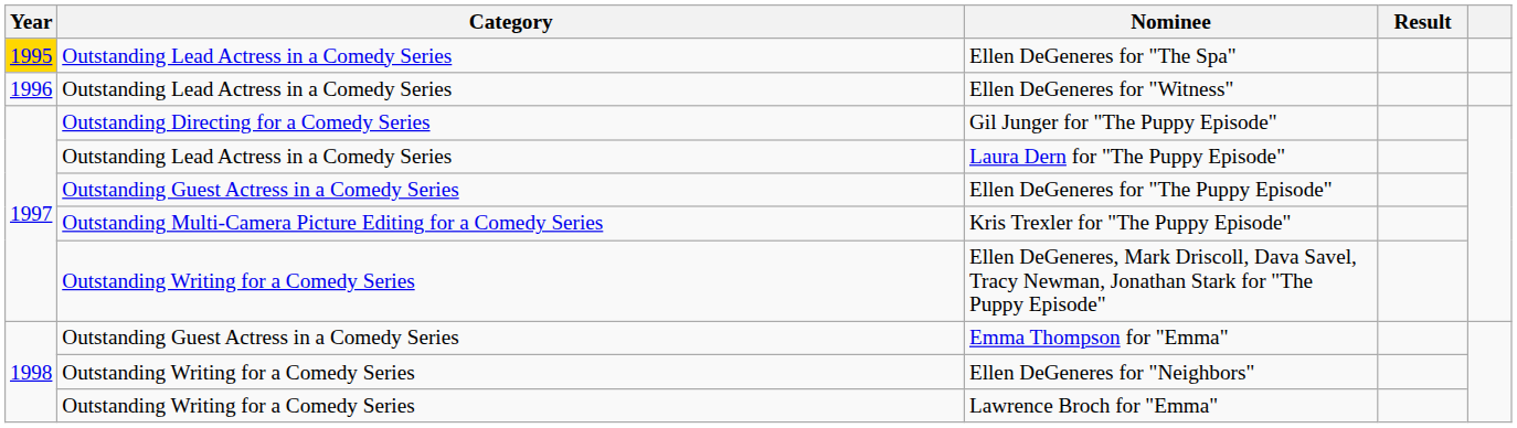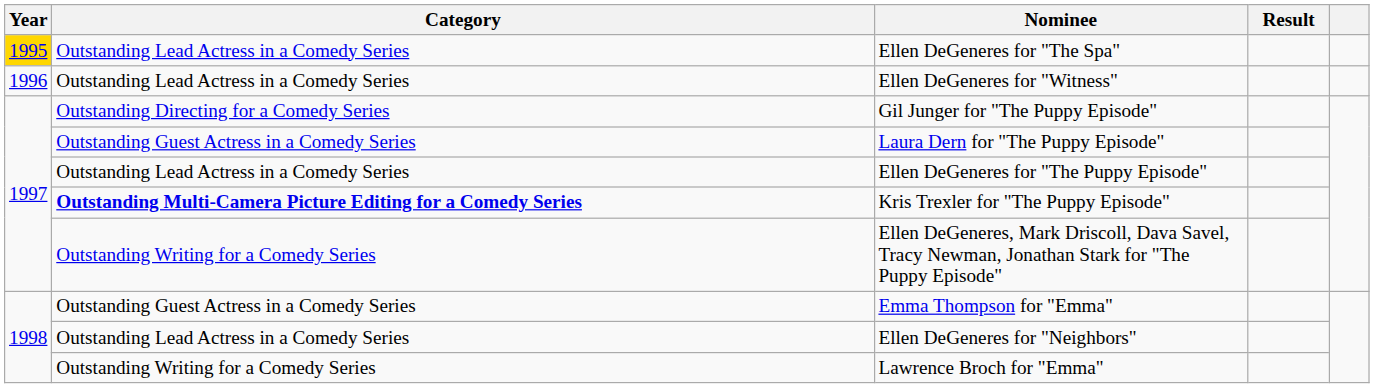Laura Dern for "The Puppy Episode" | Category: Outstanding Lead Actress in a Comedy Series -> Outstanding Guest Actress in a Comedy Series
Ellen DeGeneres for "The Puppy Episode" | Category: Outstanding Guest Actress in a Comedy Series -> Outstanding Lead Actress in a Comedy Series
Kris Trexler for "The Puppy Episode" | Category: normal -> bold
Ellen DeGeneres for "Neighbors" | Category: Outstanding Writing for a Comedy Series -> Outstanding Lead Actress in a Comedy Series
